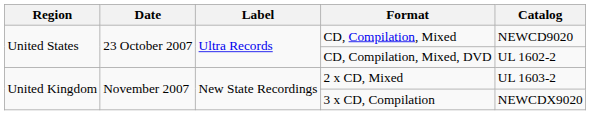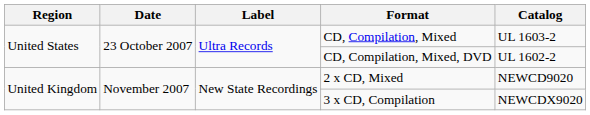CD, Compilation, Mixed | Catalog: NEWCD9020 -> UL 1603-2
2 x CD, Mixed | Catalog: UL 1603-2 -> NEWCD9020
